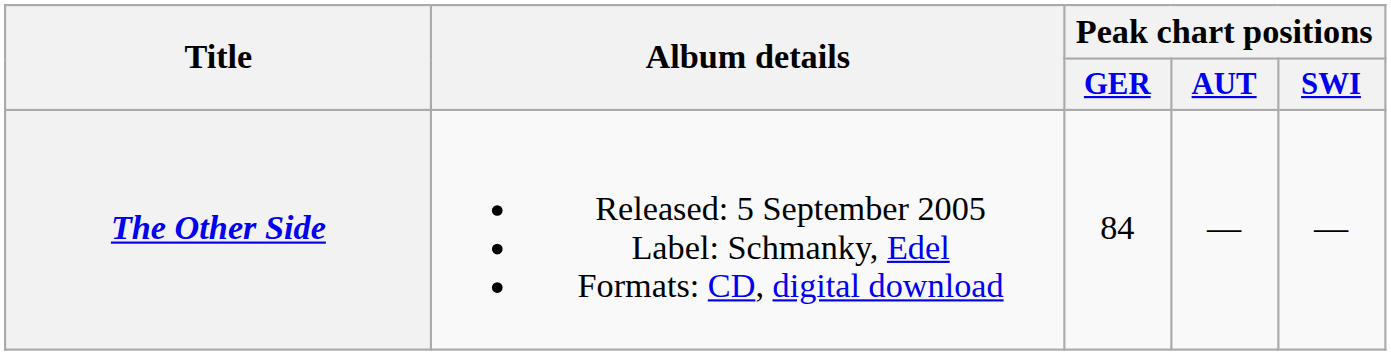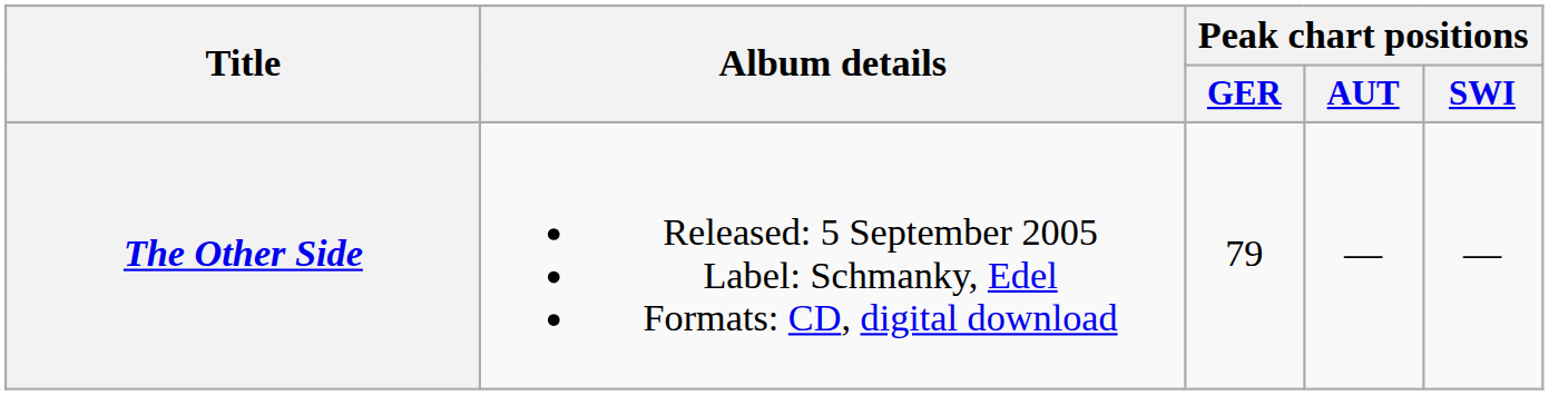The Other Side | Peak chart positions / GER: 84 -> 79
